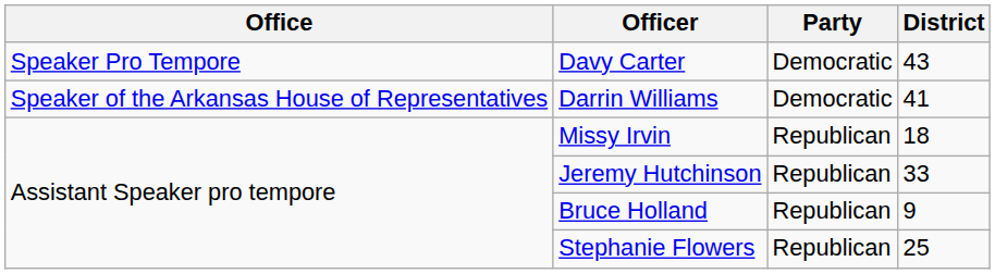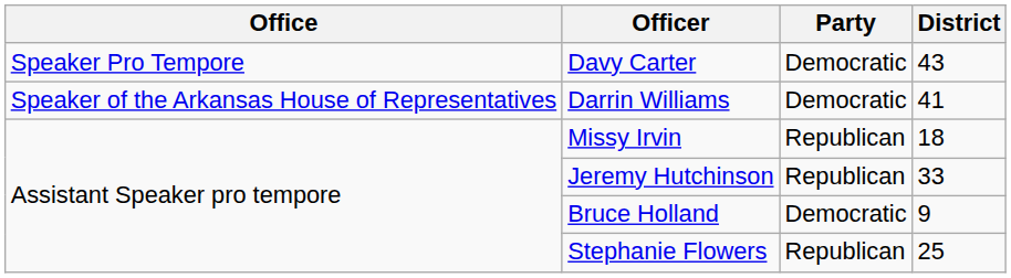Bruce Holland | Party: Republican -> Democratic
